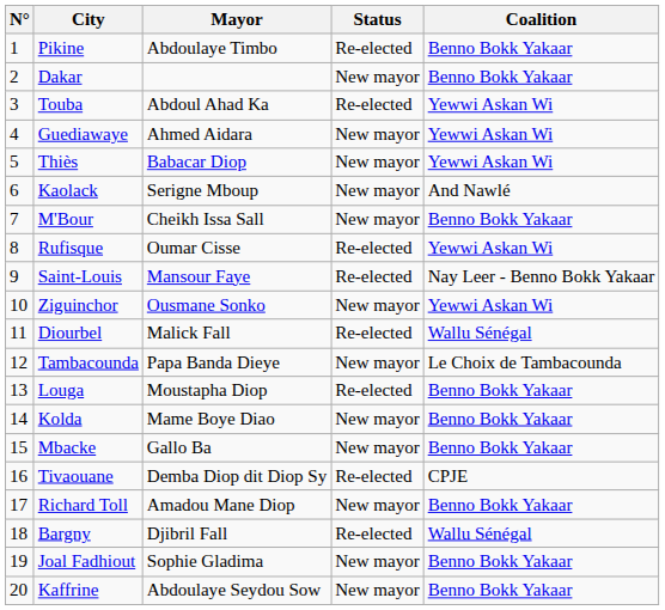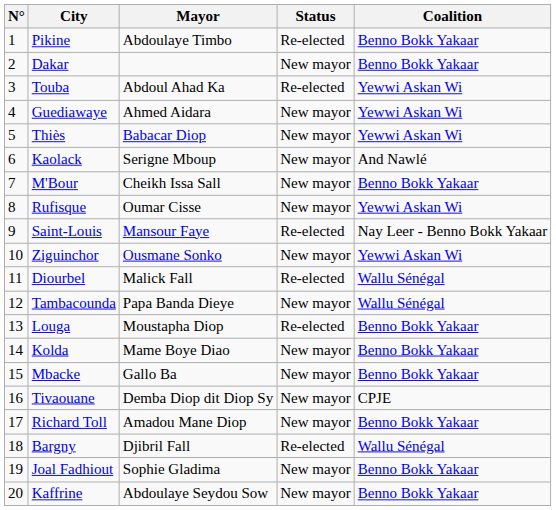Rufisque | Status: Re-elected -> New mayor
Tambacounda | Coalition: Le Choix de Tambacounda -> Wallu Sénégal
Tivaouane | Status: Re-elected -> New mayor
